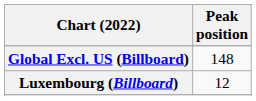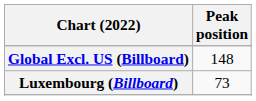Luxembourg (Billboard) | Peak position: 12 -> 73
